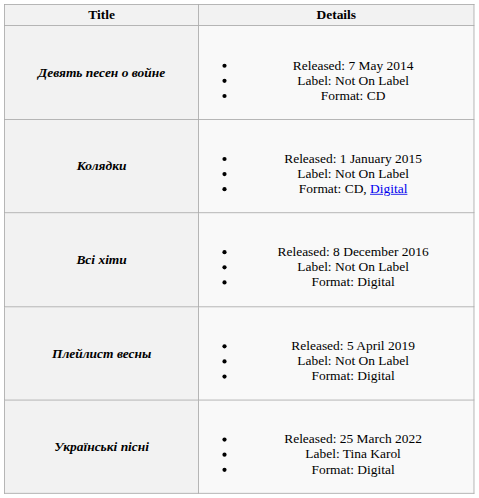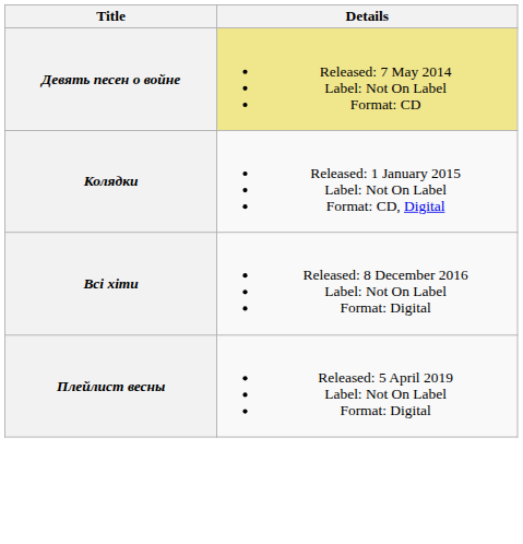Девять песен о войне | Details: no background -> khaki background
- row: Українські пісні | Released: 25 March 2022 Label: Tina Karol Format: Digital
